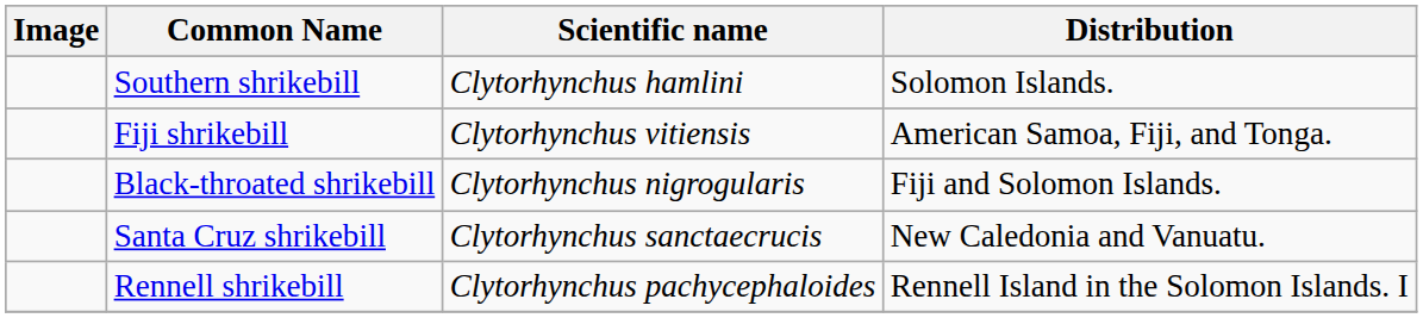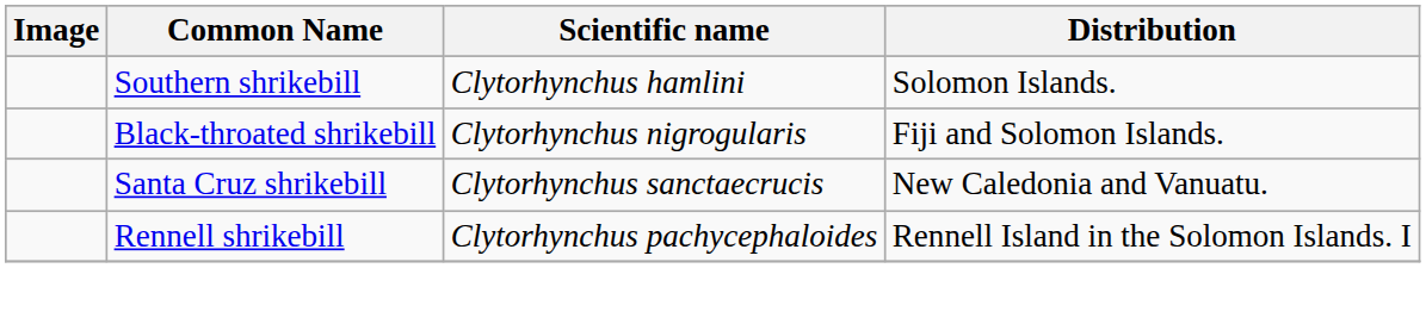- row: Fiji shrikebill | Clytorhynchus vitiensis | American Samoa, Fiji, and Tonga.
